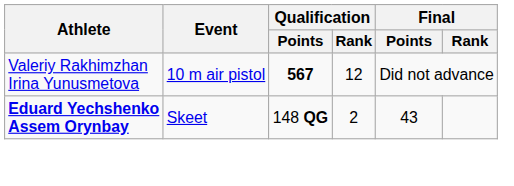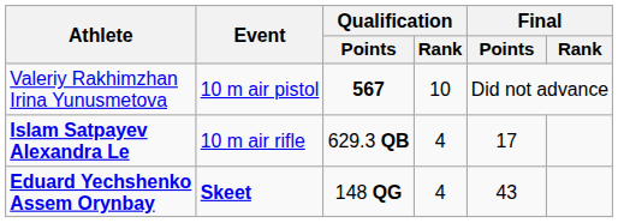Valeriy Rakhimzhan Irina Yunusmetova | Qualification / Rank: 12 -> 10
+ row: Islam Satpayev Alexandra Le | 10 m air rifle | 629.3 QB | 4 | 17
Eduard Yechshenko Assem Orynbay | Event: normal -> bold
Eduard Yechshenko Assem Orynbay | Qualification / Rank: 2 -> 4
